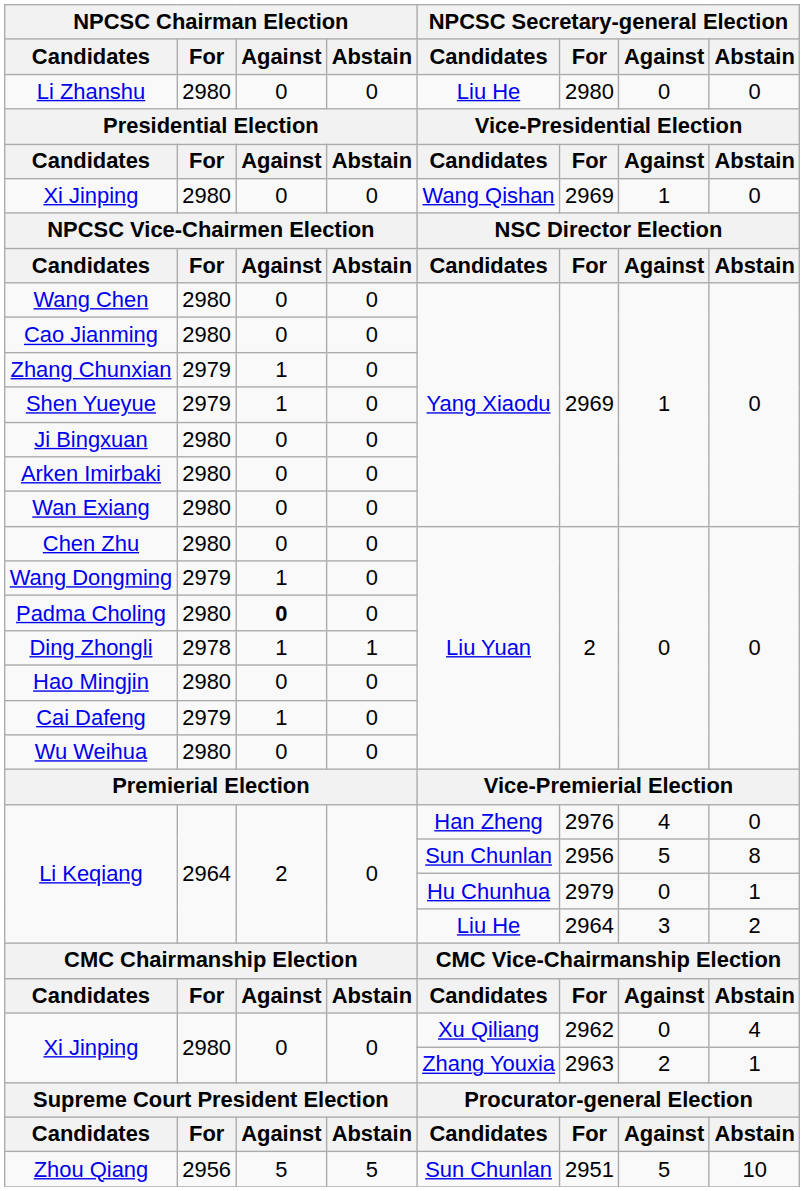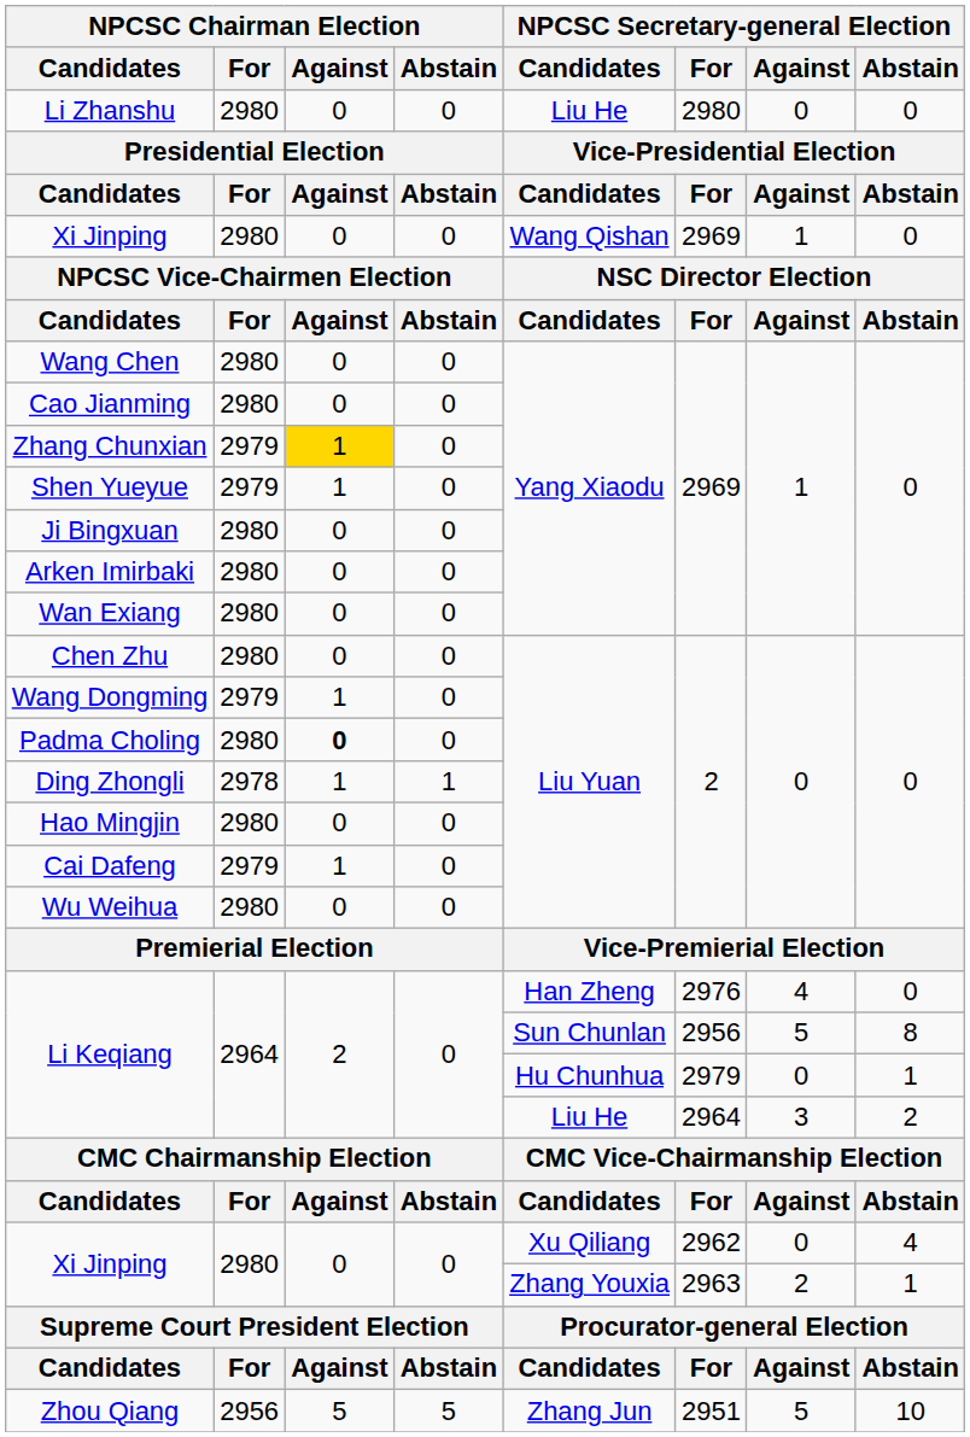Zhang Chunxian | NPCSC Chairman Election / Against: no background -> gold background
Zhou Qiang | NPCSC Secretary-general Election / Candidates: Sun Chunlan -> Zhang Jun
